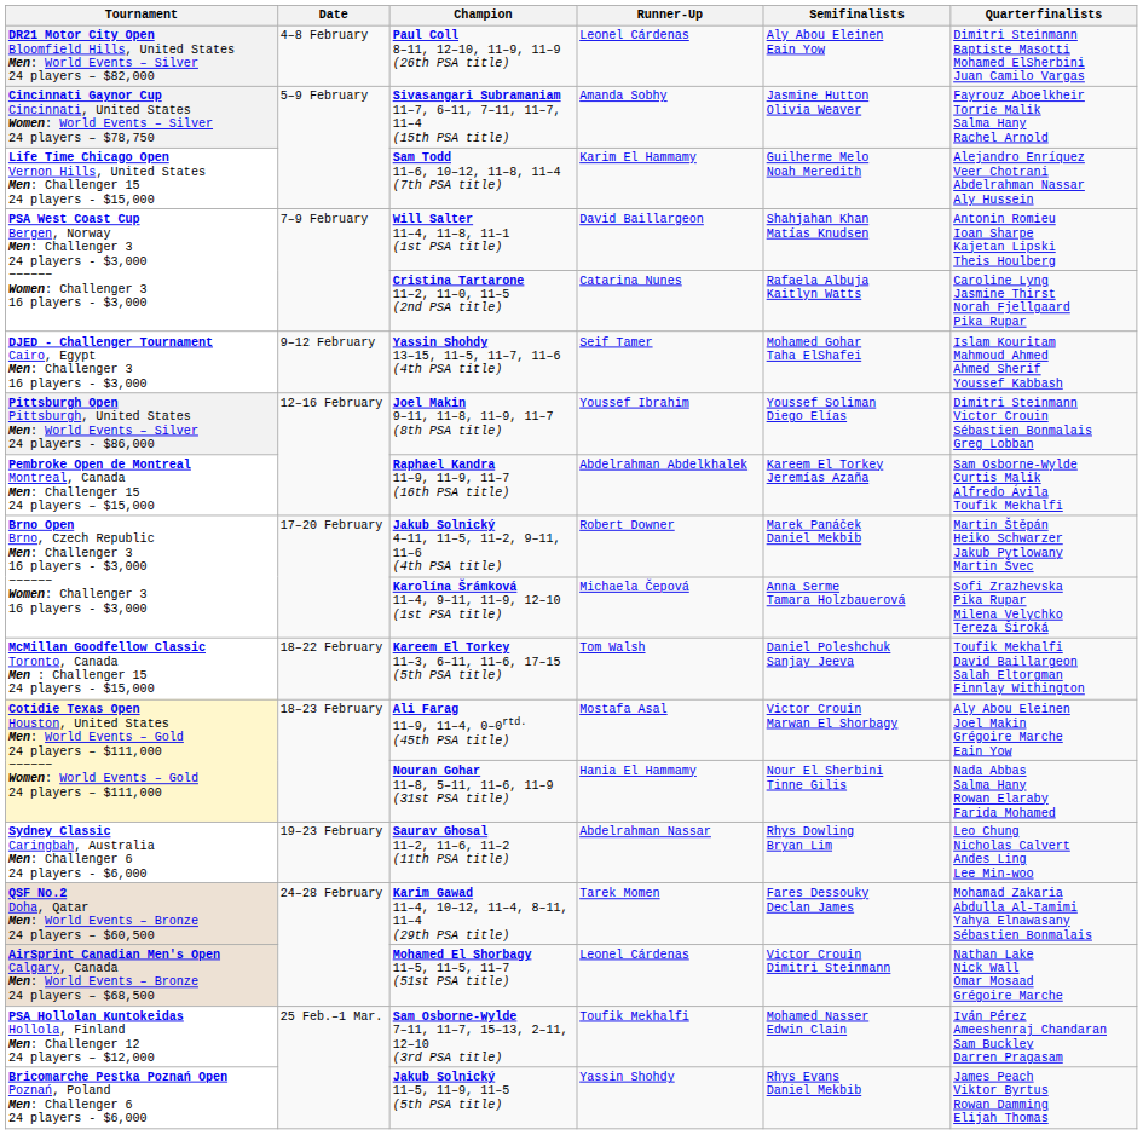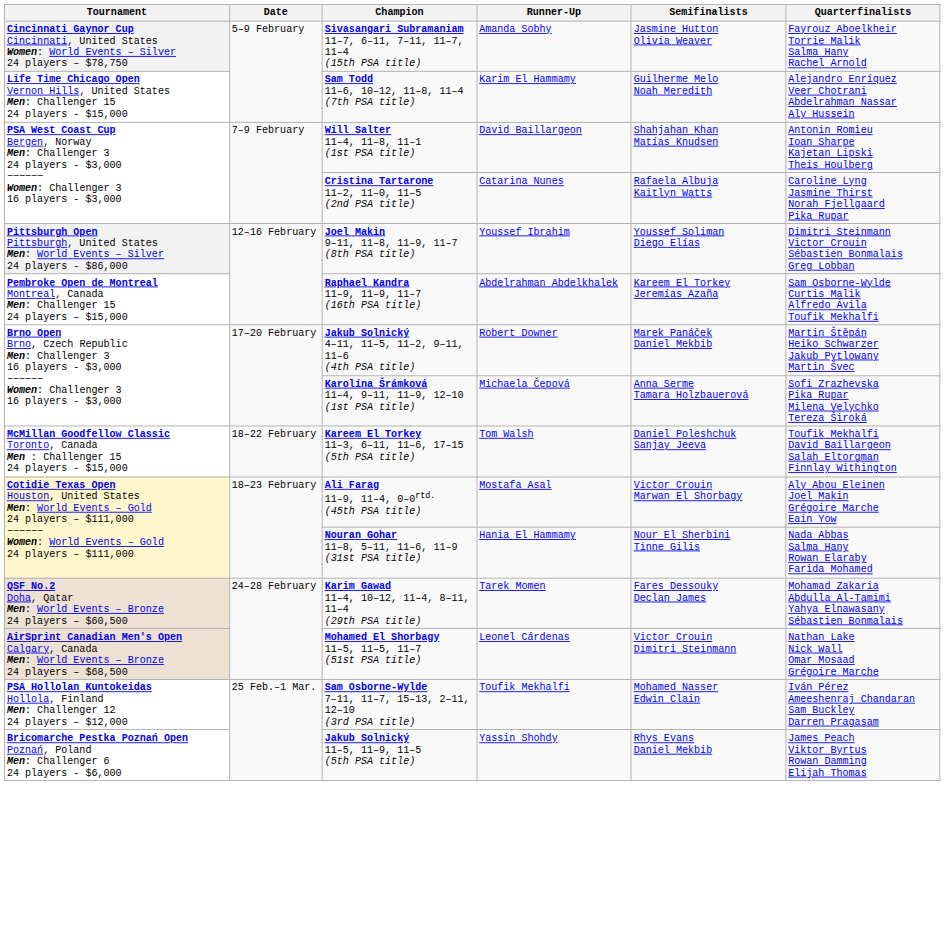- row: DR21 Motor City Open Bloomfield Hills, United States Men: World Events – Silver 24 players – $82,000 | 4–8 February | Paul Coll 8–11, 12–10, 11–9, 11–9 (26th PSA title) | Leonel Cárdenas | Aly Abou Eleinen Eain Yow | Dimitri Steinmann Baptiste Masotti Mohamed ElSherbini Juan Camilo Vargas
- row: DJED - Challenger Tournament Cairo, Egypt Men: Challenger 3 16 players - $3,000 | 9–12 February | Yassin Shohdy 13–15, 11–5, 11–7, 11–6 (4th PSA title) | Seif Tamer | Mohamed Gohar Taha ElShafei | Islam Kouritam Mahmoud Ahmed Ahmed Sherif Youssef Kabbash
- row: Sydney Classic Caringbah, Australia Men: Challenger 6 24 players - $6,000 | 19–23 February | Saurav Ghosal 11–2, 11–6, 11–2 (11th PSA title) | Abdelrahman Nassar | Rhys Dowling Bryan Lim | Leo Chung Nicholas Calvert Andes Ling Lee Min-woo
